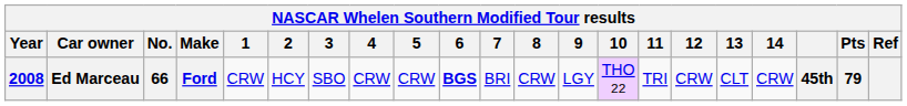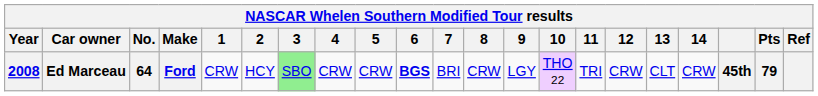Ed Marceau | No.: 66 -> 64
Ed Marceau | 3: no background -> lightgreen background
